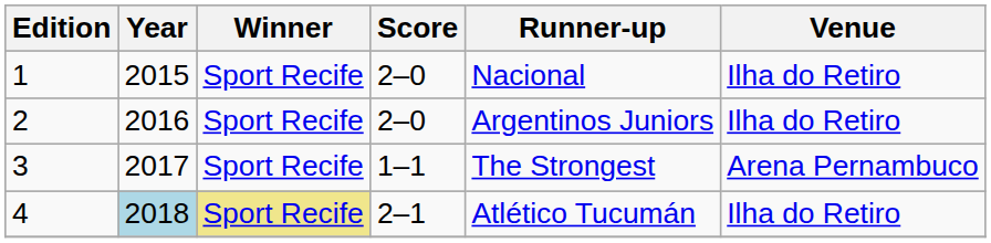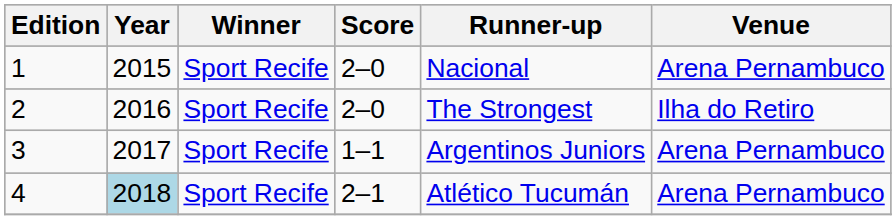1 | Venue: Ilha do Retiro -> Arena Pernambuco
2 | Runner-up: Argentinos Juniors -> The Strongest
3 | Runner-up: The Strongest -> Argentinos Juniors
4 | Winner: khaki background -> no background
4 | Venue: Ilha do Retiro -> Arena Pernambuco
